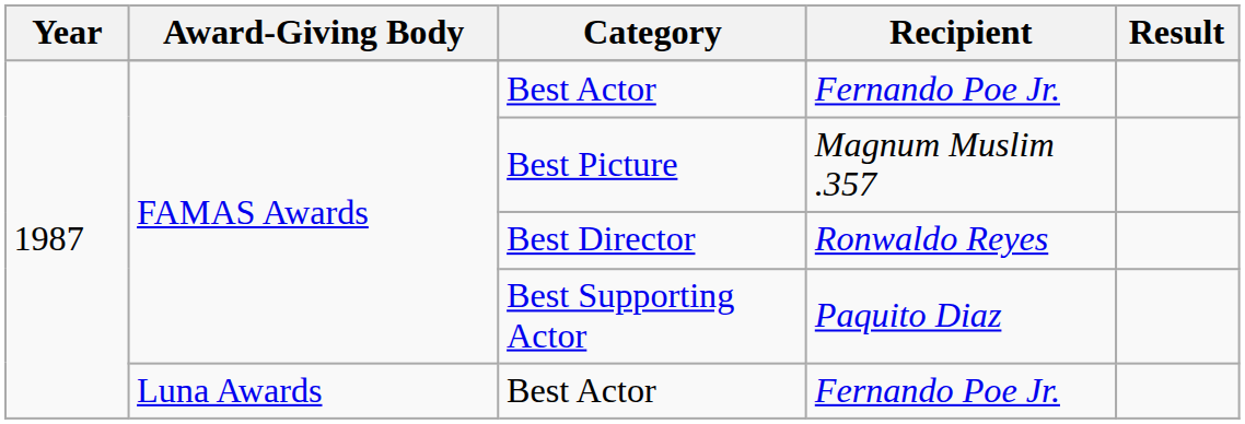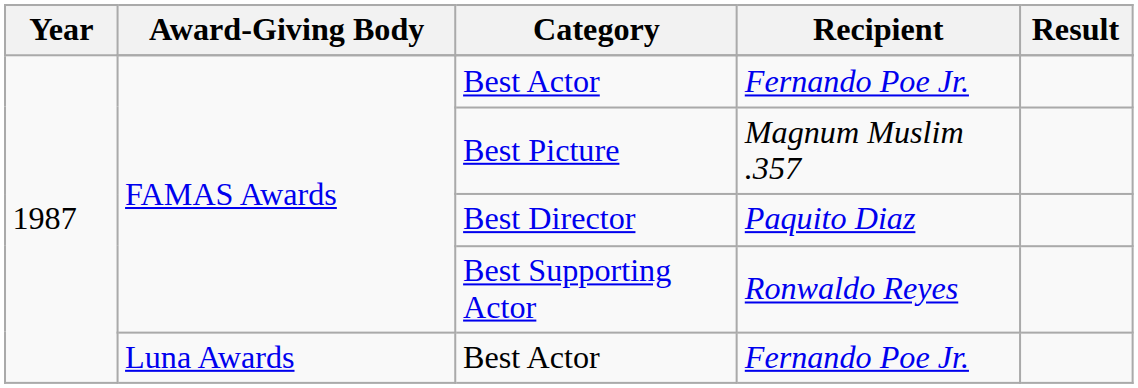Best Director | Recipient: Ronwaldo Reyes -> Paquito Diaz
Best Supporting Actor | Recipient: Paquito Diaz -> Ronwaldo Reyes
